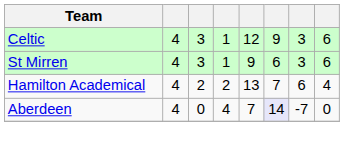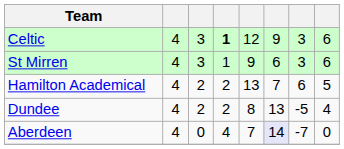Celtic | column 4: normal -> bold
Hamilton Academical | column 8: 4 -> 5
+ row: Dundee | 4 | 2 | 2 | 8 | 13 | -5 | 4
